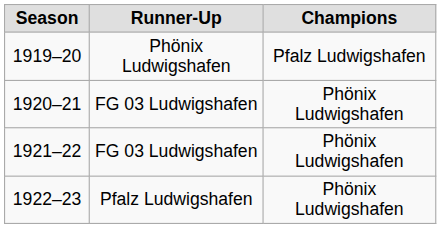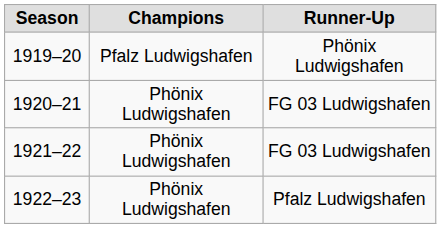columns swapped: Champions <-> Runner-Up
